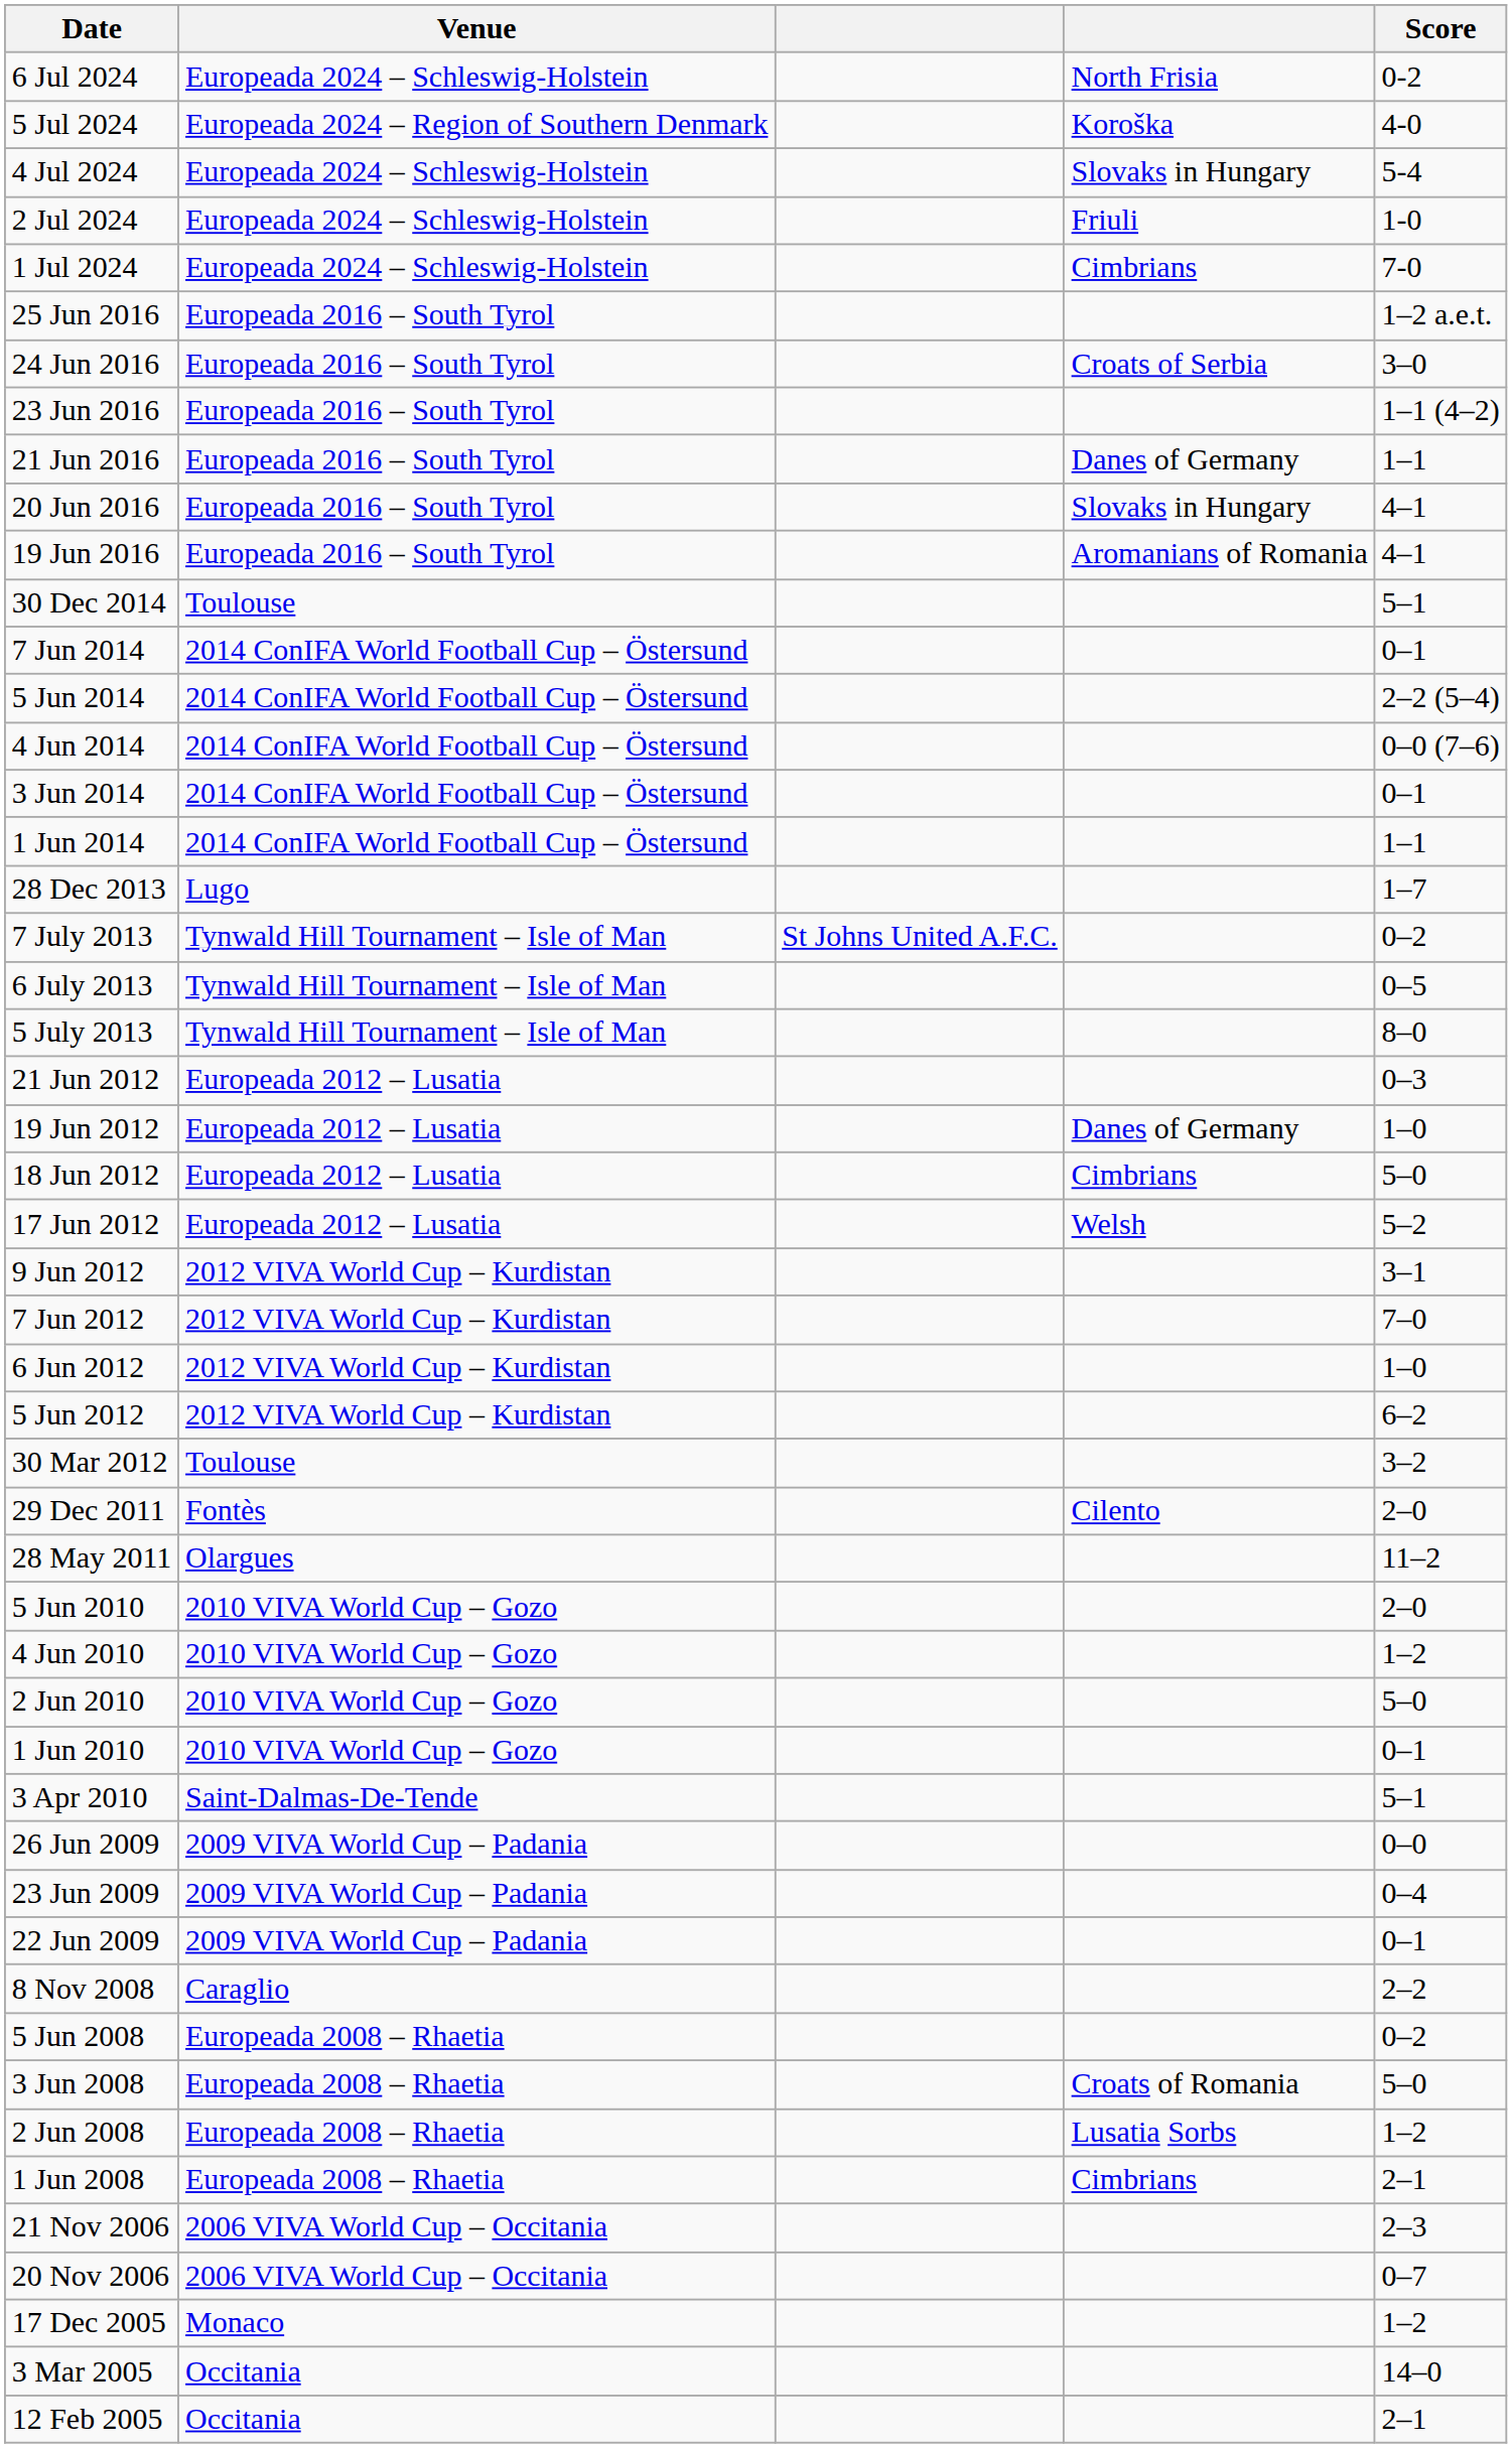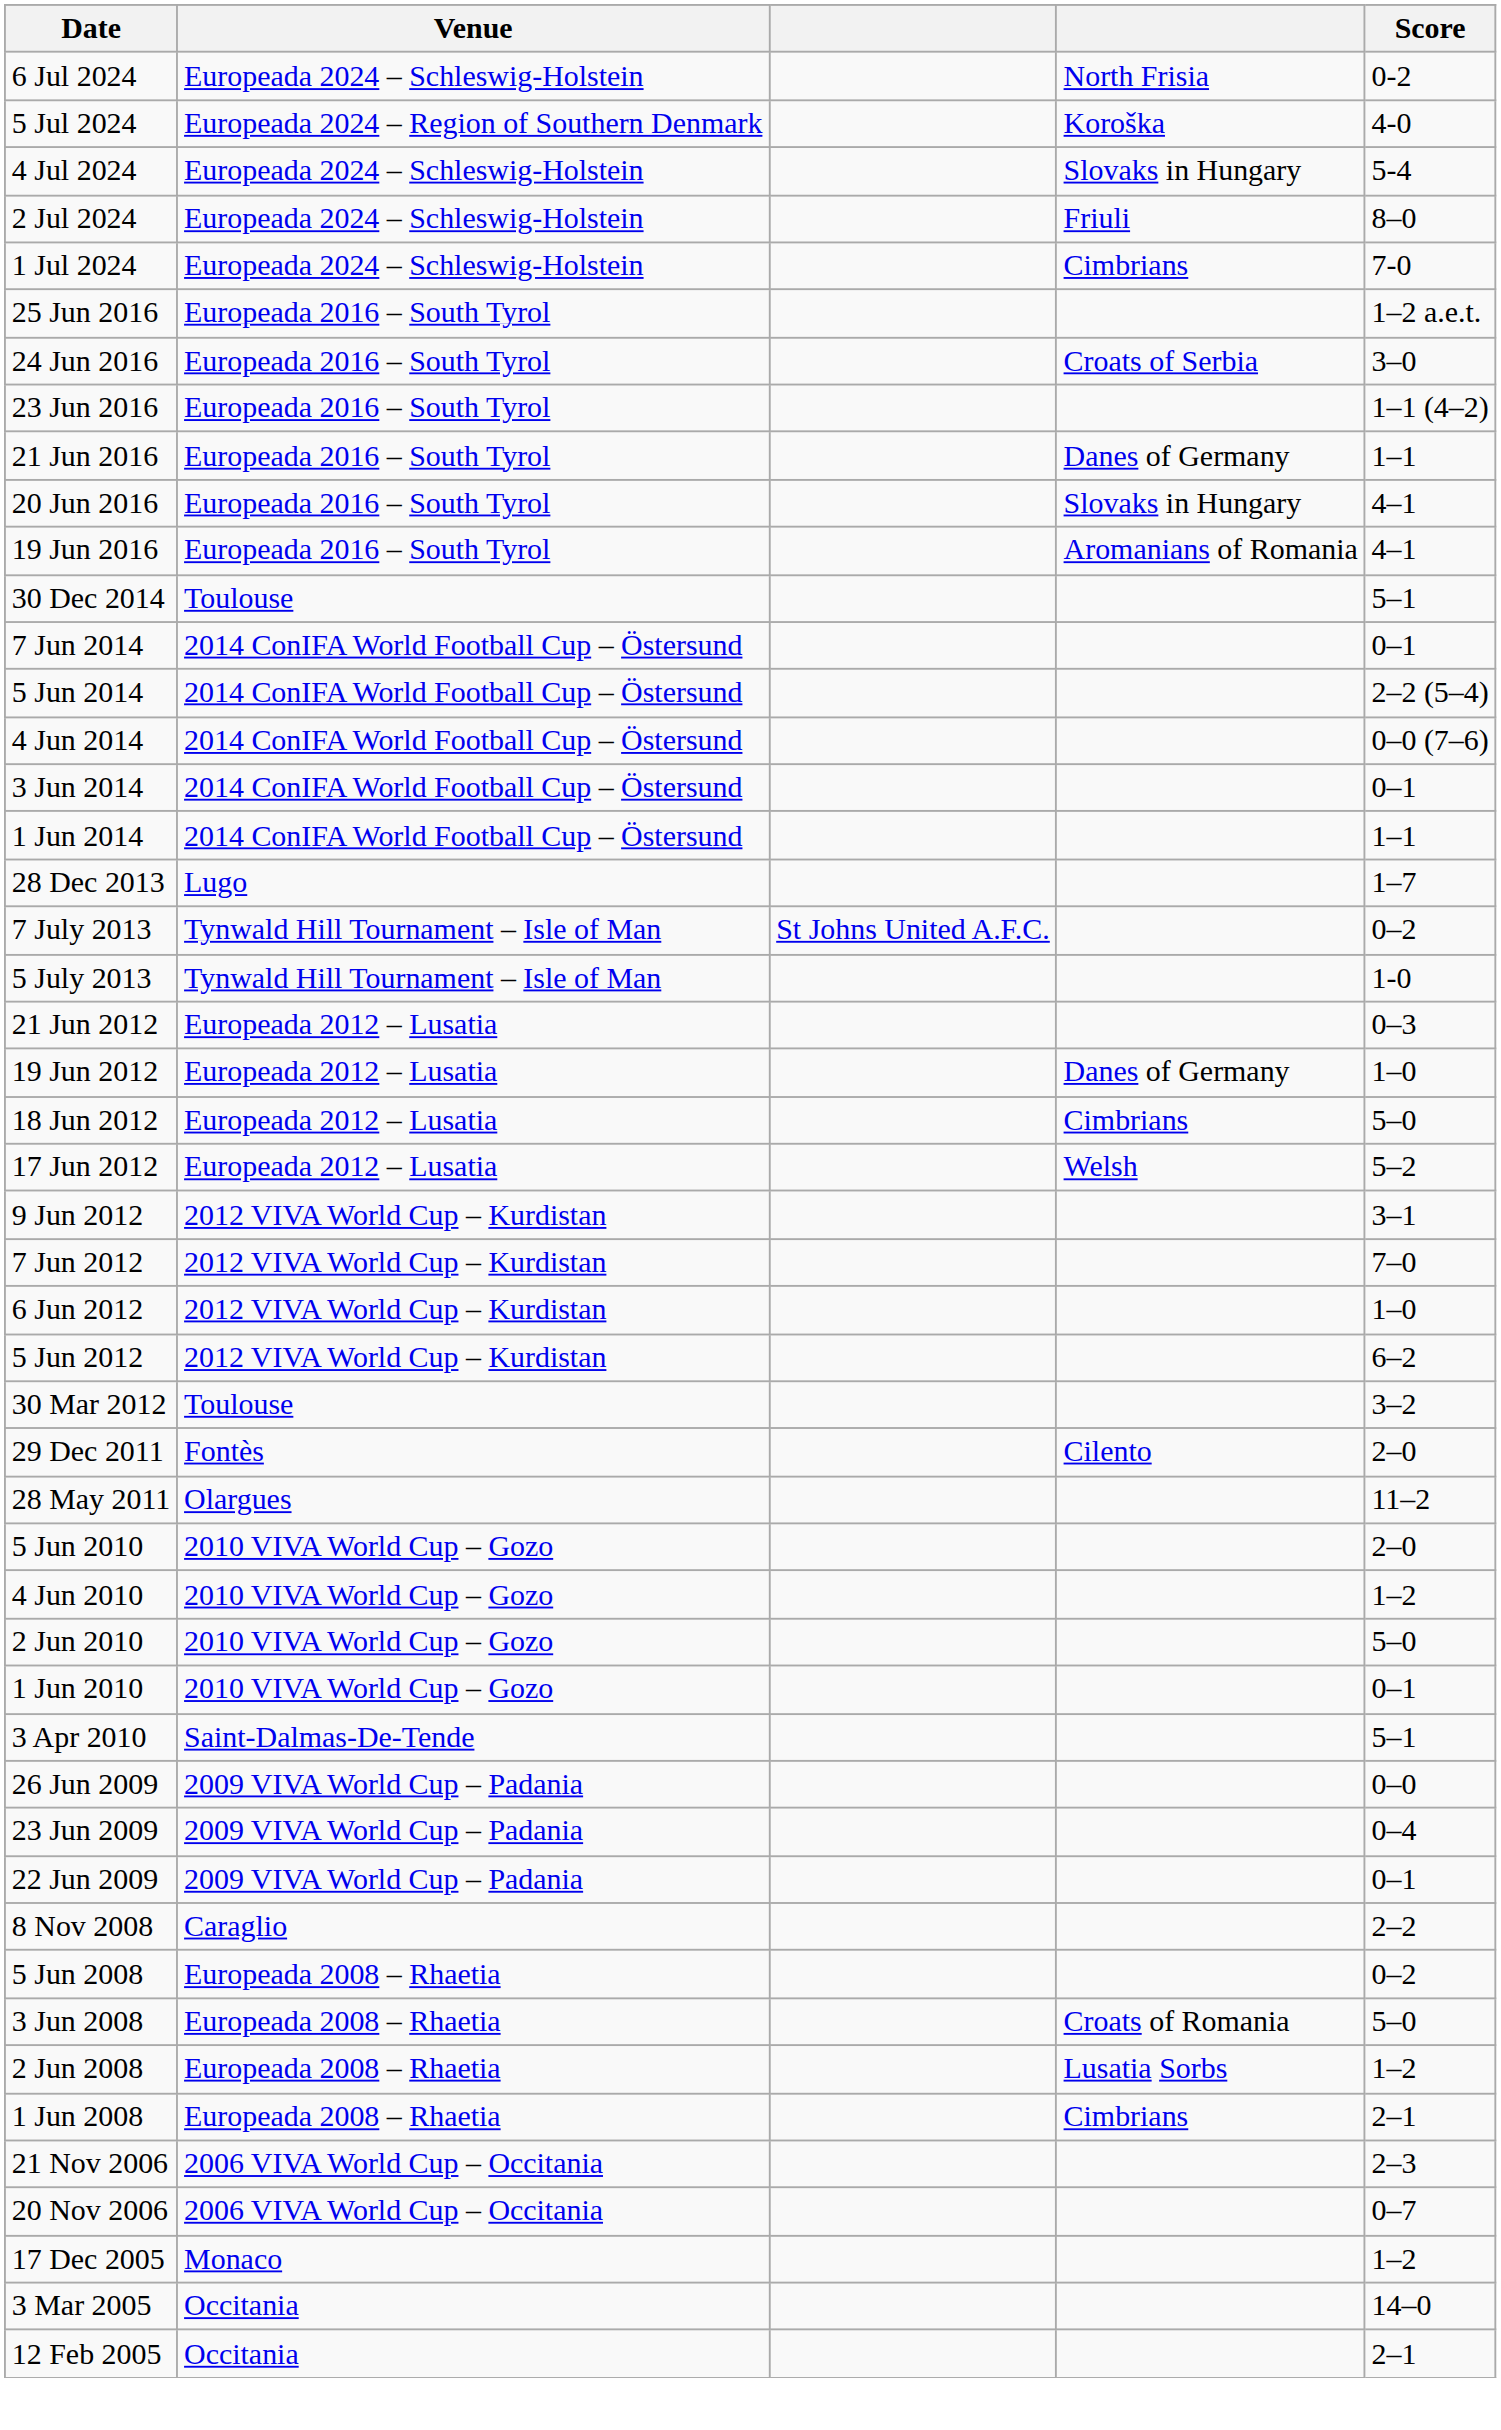2 Jul 2024 | Score: 1-0 -> 8–0
- row: 6 July 2013 | Tynwald Hill Tournament – Isle of Man | 0–5
5 July 2013 | Score: 8–0 -> 1-0
